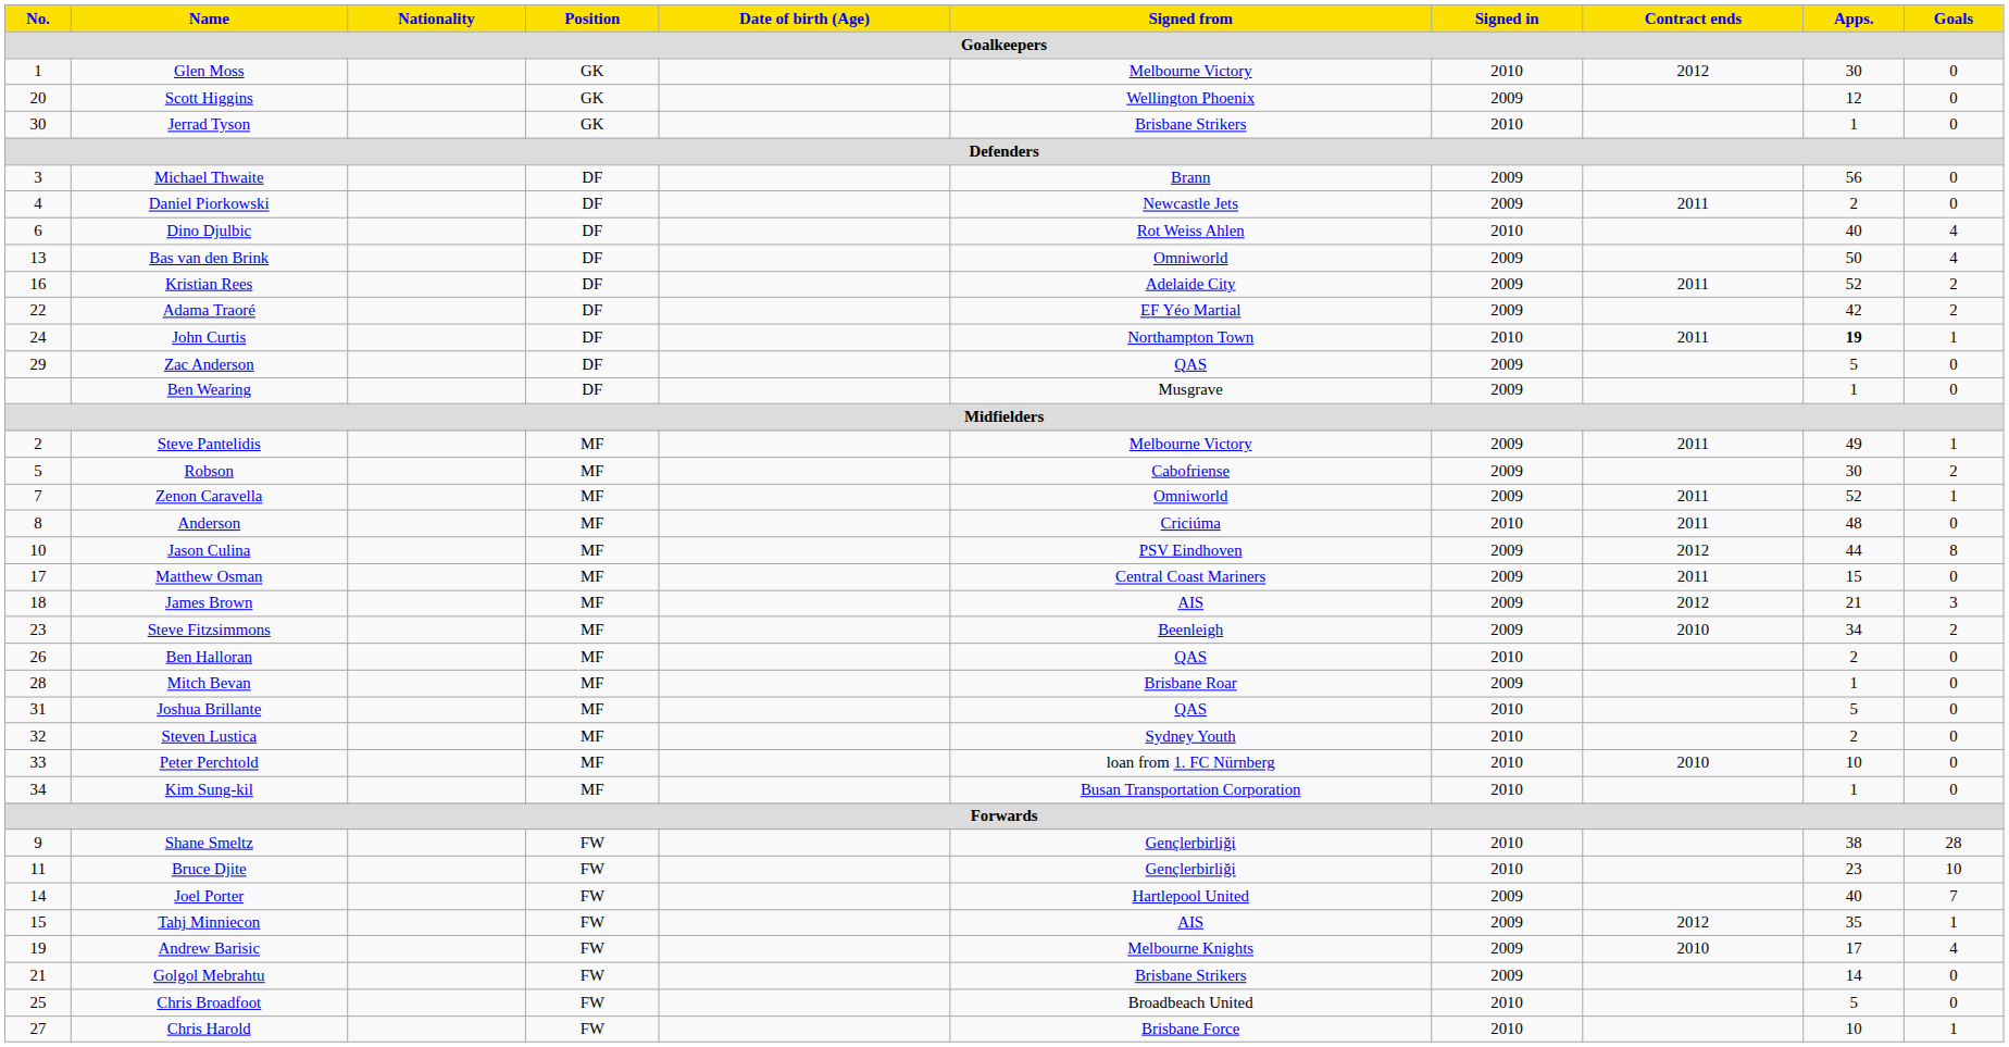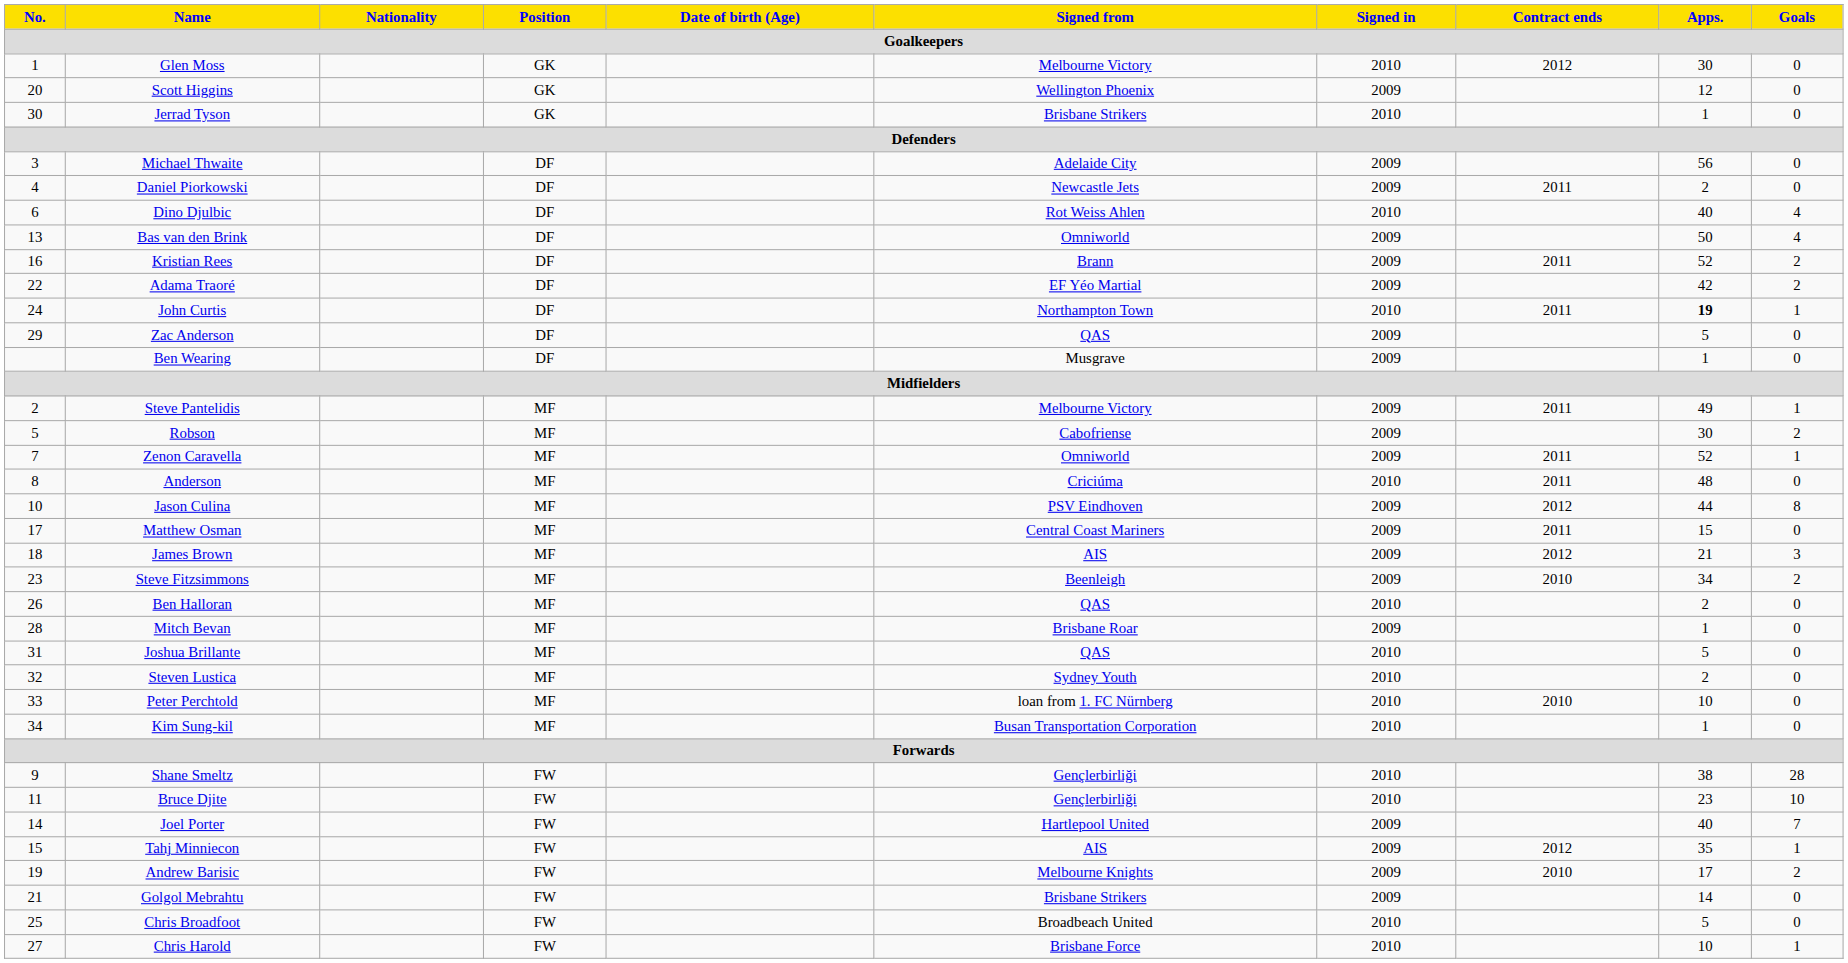Michael Thwaite | Signed from: Brann -> Adelaide City
Kristian Rees | Signed from: Adelaide City -> Brann
Andrew Barisic | Goals: 4 -> 2
